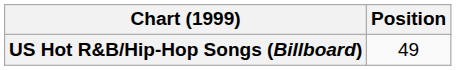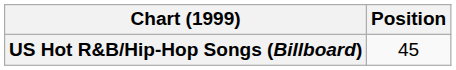US Hot R&B/Hip-Hop Songs (Billboard) | Position: 49 -> 45
